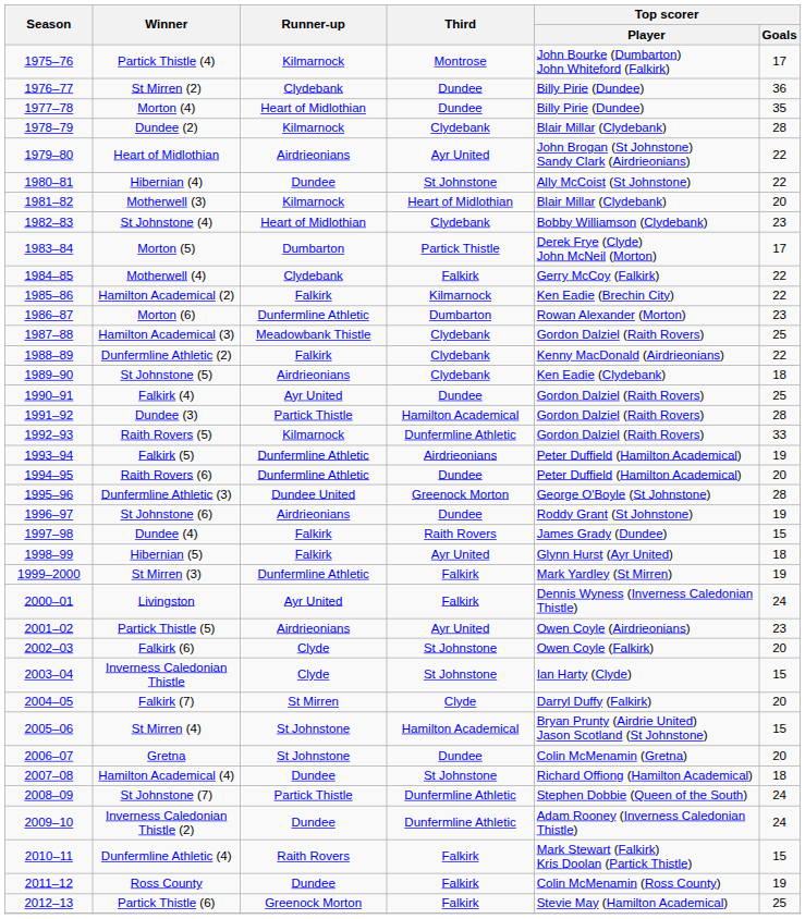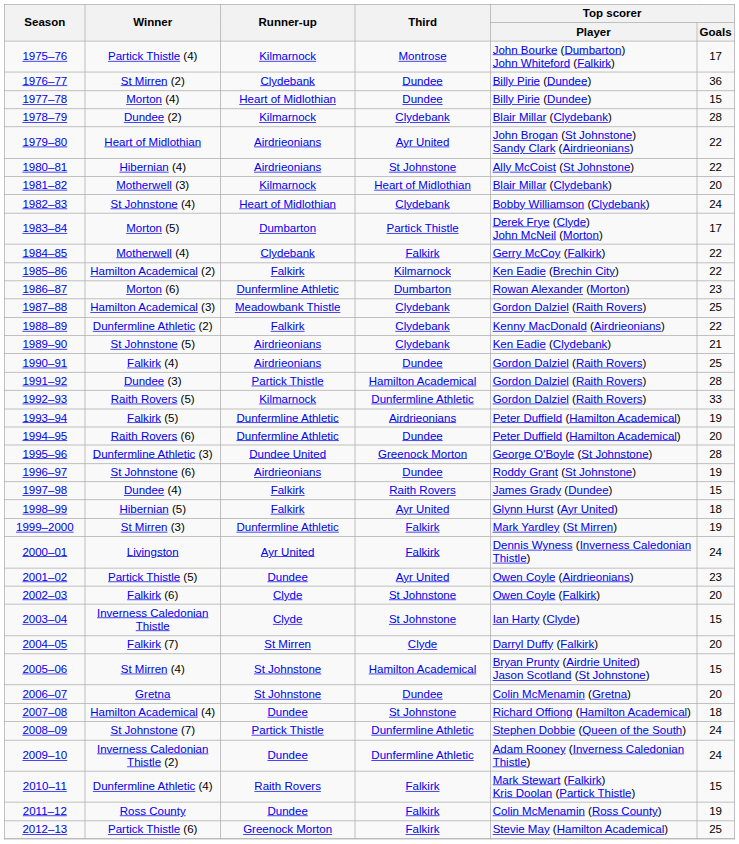Morton (4) | Top scorer / Goals: 35 -> 15
Hibernian (4) | Runner-up: Dundee -> Airdrieonians
St Johnstone (4) | Top scorer / Goals: 23 -> 24
St Johnstone (5) | Top scorer / Goals: 18 -> 21
Falkirk (4) | Runner-up: Ayr United -> Airdrieonians
Partick Thistle (5) | Runner-up: Airdrieonians -> Dundee
